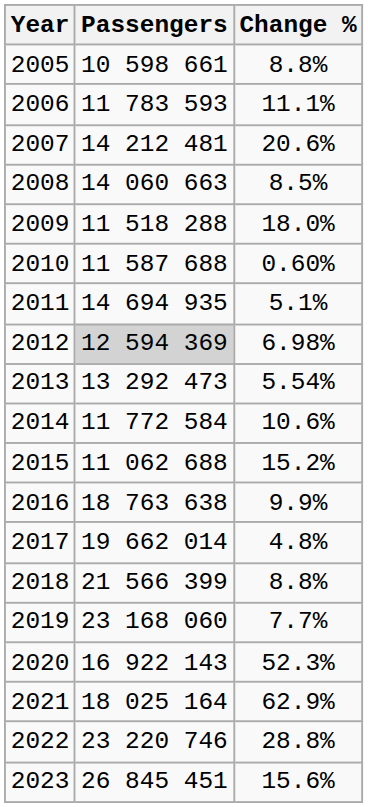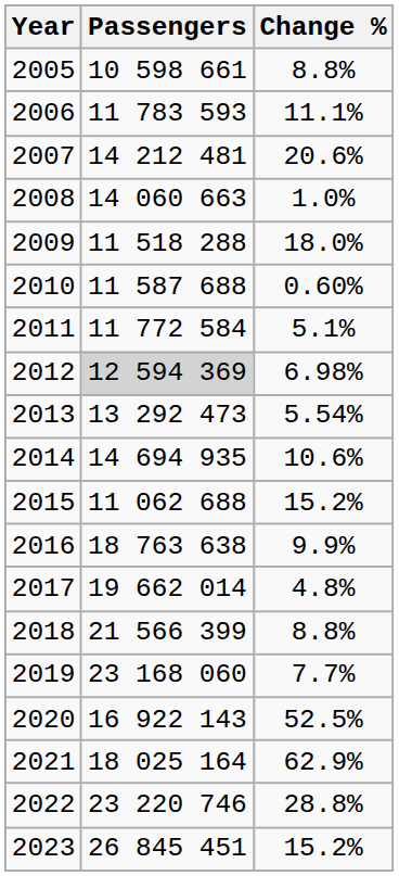2008 | Change %: 8.5% -> 1.0%
2011 | Passengers: 14 694 935 -> 11 772 584
2014 | Passengers: 11 772 584 -> 14 694 935
2020 | Change %: 52.3% -> 52.5%
2023 | Change %: 15.6% -> 15.2%
